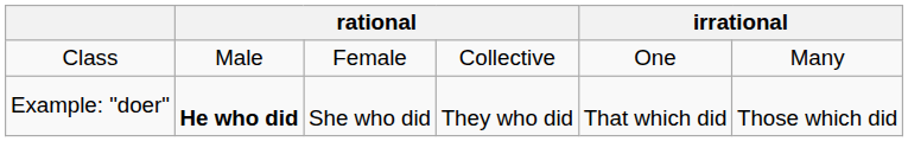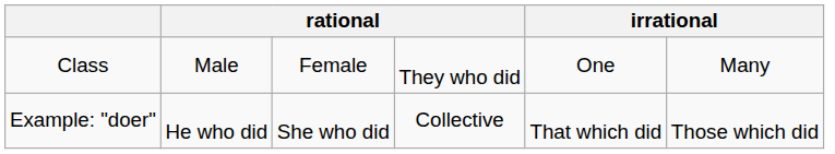Class | column 4: Collective -> They who did
Example: "doer" | column 2: bold -> normal
Example: "doer" | column 4: They who did -> Collective
